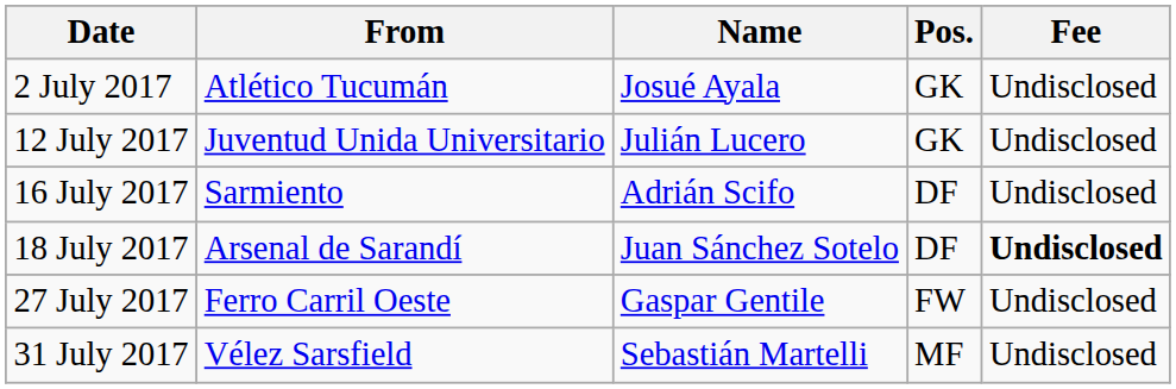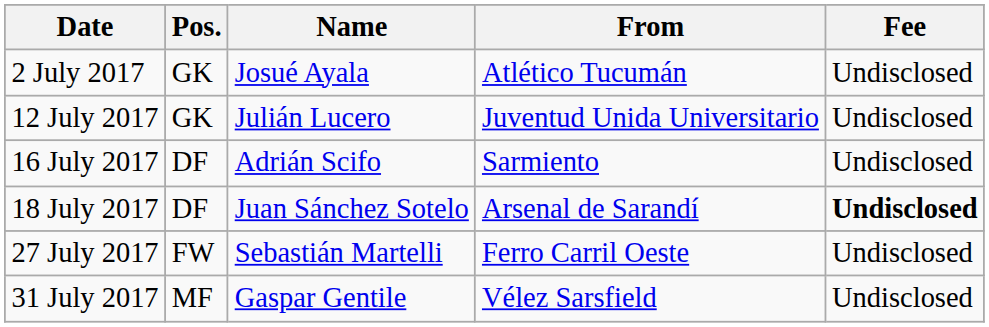columns swapped: Pos. <-> From
27 July 2017 | Name: Gaspar Gentile -> Sebastián Martelli
31 July 2017 | Name: Sebastián Martelli -> Gaspar Gentile
